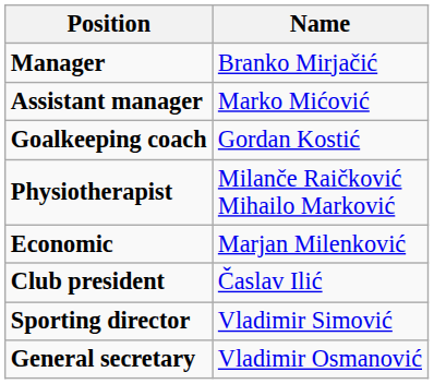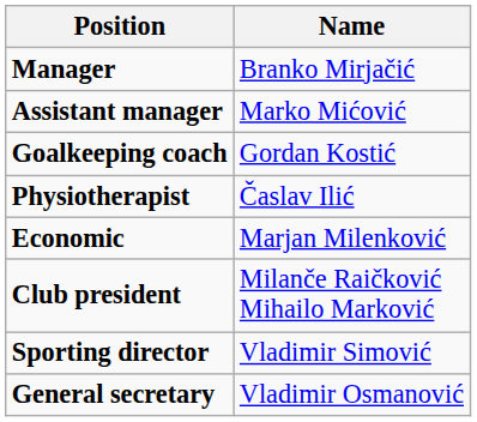Physiotherapist | Name: Milanče Raičković Mihailo Marković -> Časlav Ilić
Club president | Name: Časlav Ilić -> Milanče Raičković Mihailo Marković
